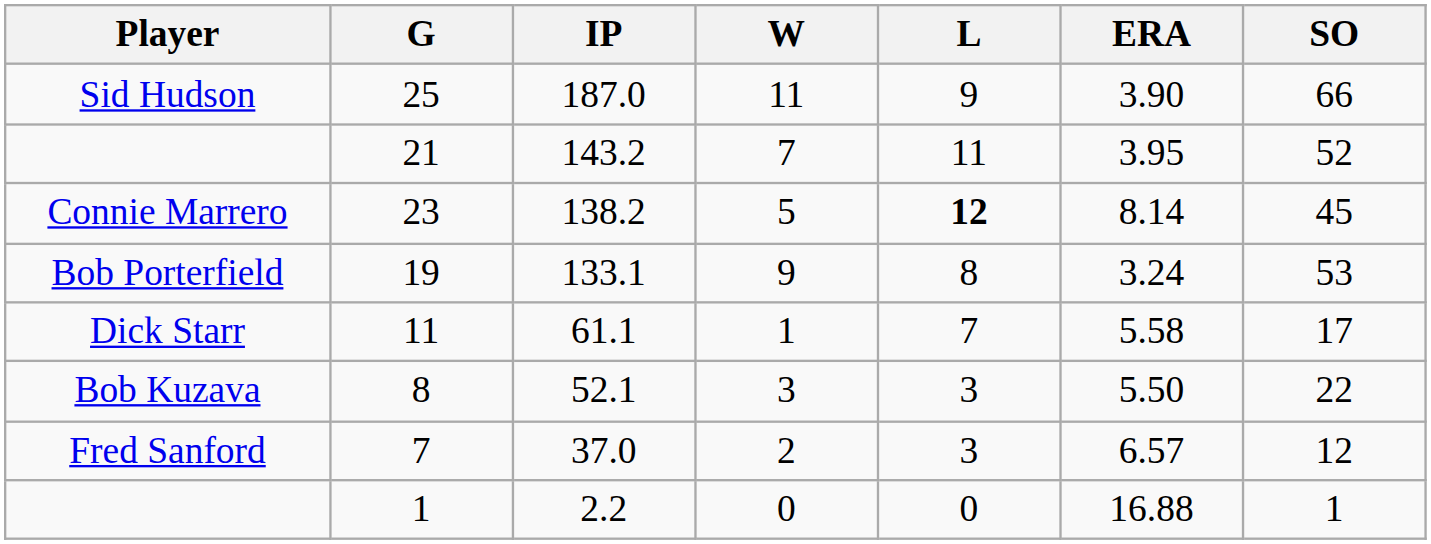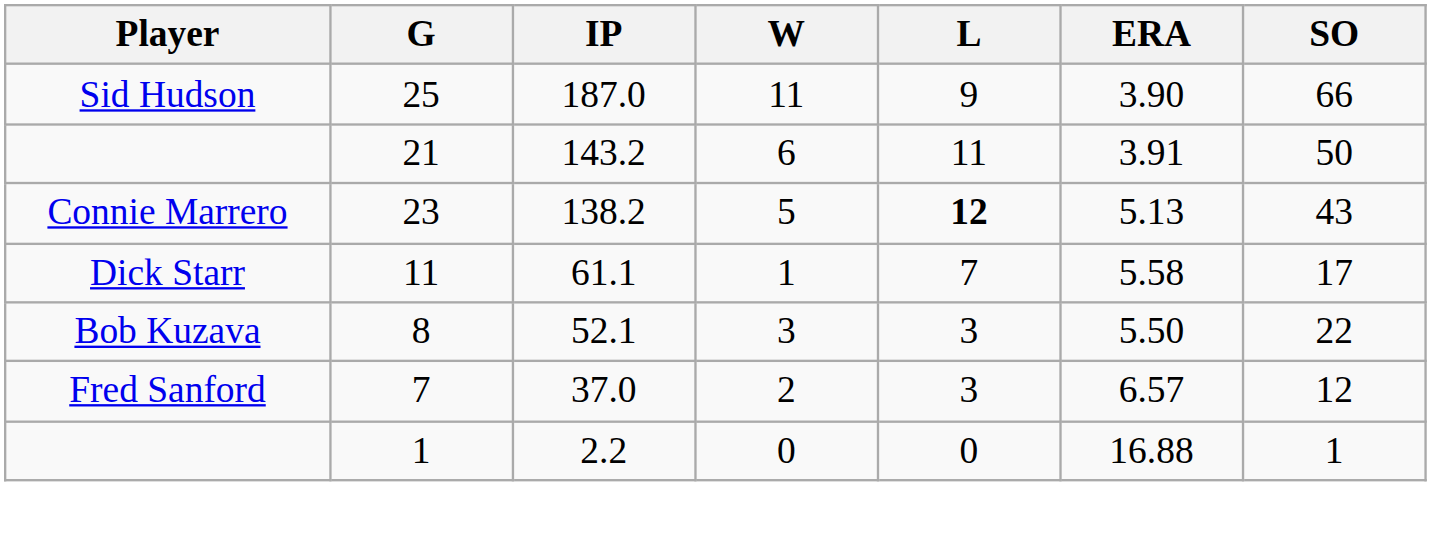21 | W: 7 -> 6
21 | ERA: 3.95 -> 3.91
21 | SO: 52 -> 50
23 | ERA: 8.14 -> 5.13
23 | SO: 45 -> 43
- row: Bob Porterfield | 19 | 133.1 | 9 | 8 | 3.24 | 53
